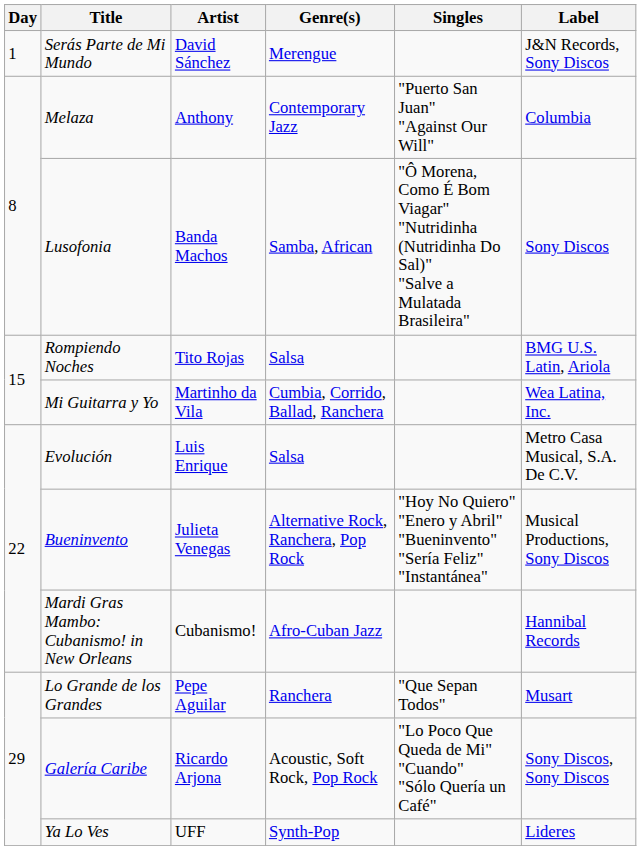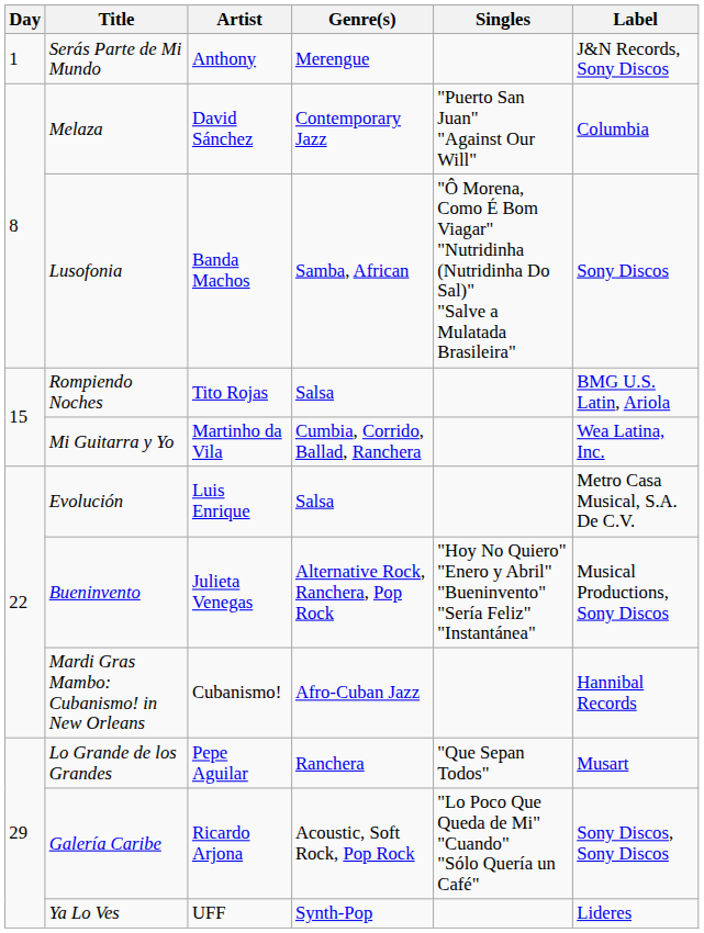Serás Parte de Mi Mundo | Artist: David Sánchez -> Anthony
Melaza | Artist: Anthony -> David Sánchez
